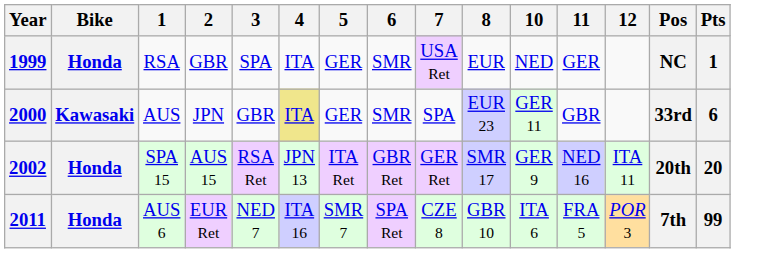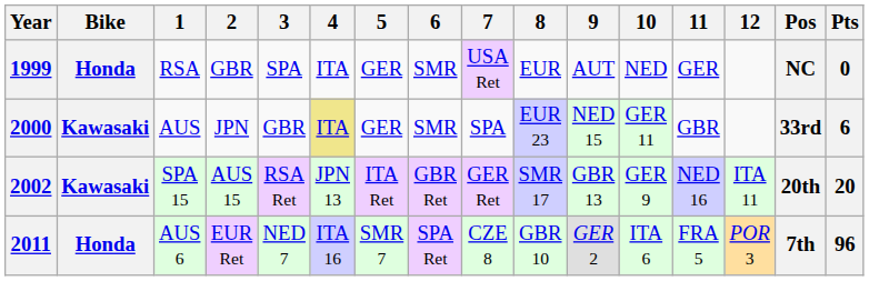+ column: 9 | AUT | NED 15 | GBR 13 | GER 2
1999 | Pts: 1 -> 0
2002 | Bike: Honda -> Kawasaki
2011 | Pts: 99 -> 96
